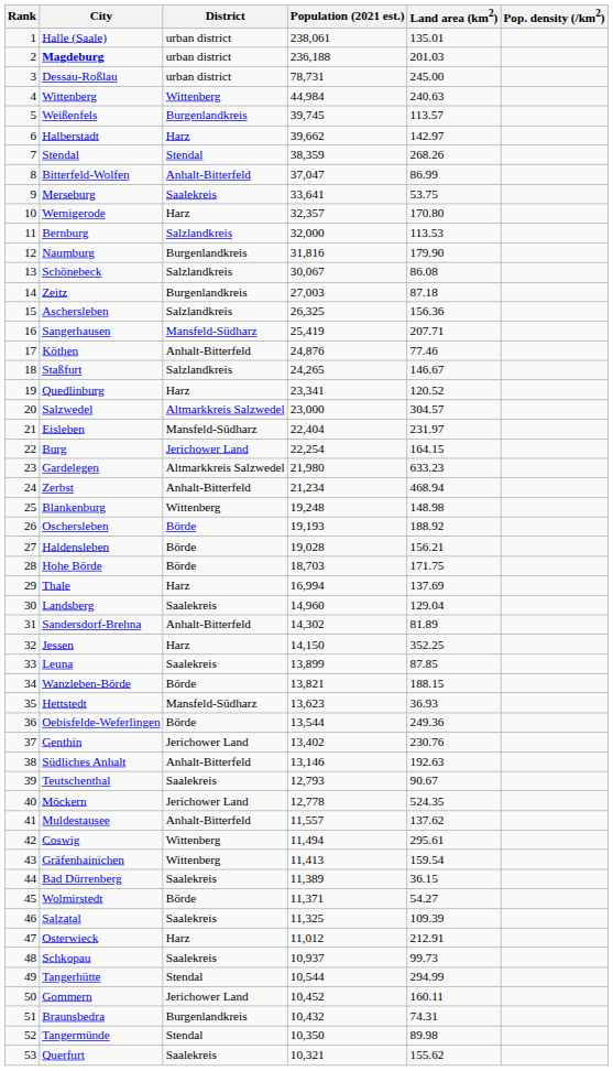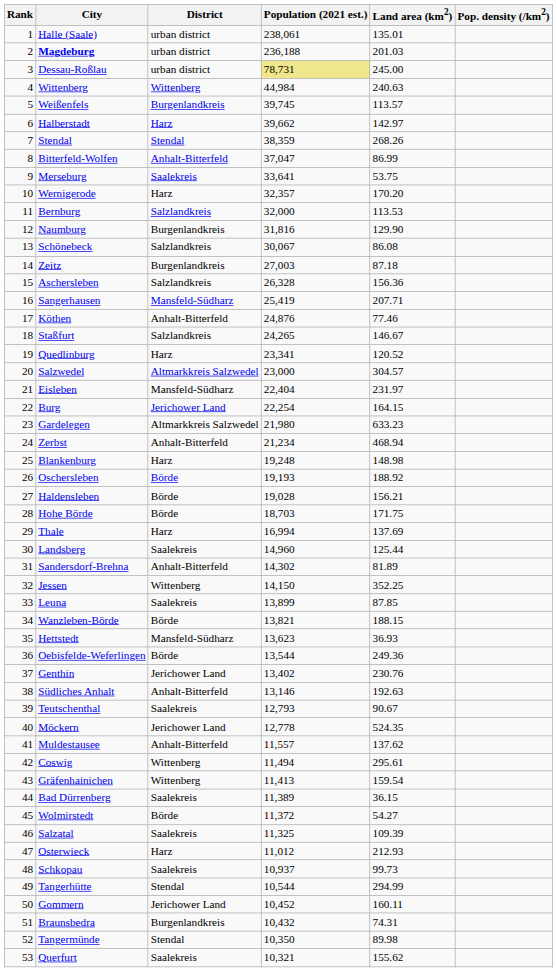Dessau-Roßlau | Population (2021 est.): no background -> khaki background
Wernigerode | Land area (km2): 170.80 -> 170.20
Naumburg | Land area (km2): 179.90 -> 129.90
Aschersleben | Population (2021 est.): 26,325 -> 26,328
Blankenburg | District: Wittenberg -> Harz
Landsberg | Land area (km2): 129.04 -> 125.44
Jessen | District: Harz -> Wittenberg
Wolmirstedt | Population (2021 est.): 11,371 -> 11,372
Osterwieck | Land area (km2): 212.91 -> 212.93
